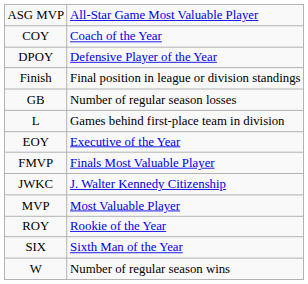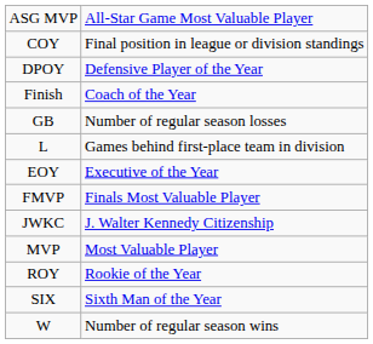COY | column 2: Coach of the Year -> Final position in league or division standings
Finish | column 2: Final position in league or division standings -> Coach of the Year
